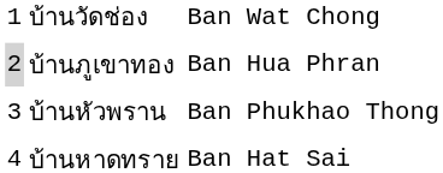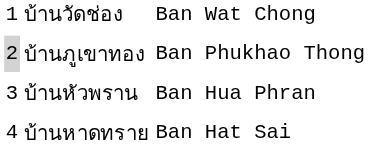บ้านภูเขาทอง | column 3: Ban Hua Phran -> Ban Phukhao Thong
บ้านหัวพราน | column 3: Ban Phukhao Thong -> Ban Hua Phran
